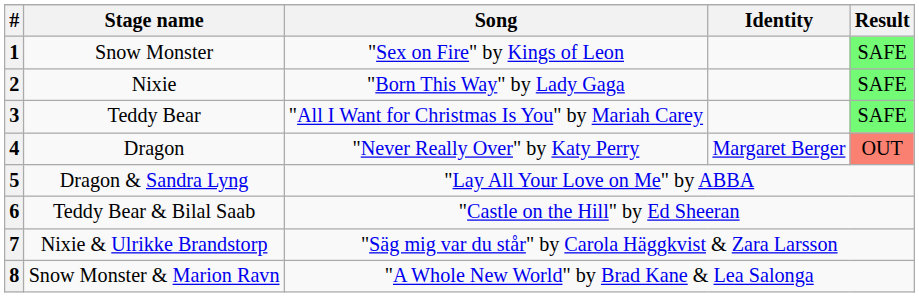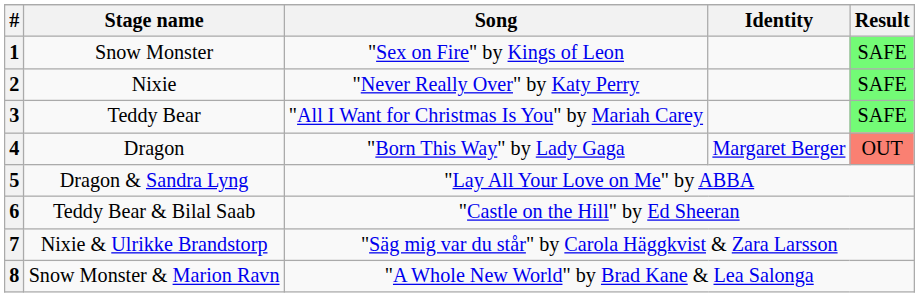2 | Song: "Born This Way" by Lady Gaga -> "Never Really Over" by Katy Perry
4 | Song: "Never Really Over" by Katy Perry -> "Born This Way" by Lady Gaga
